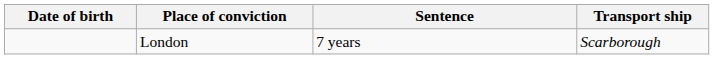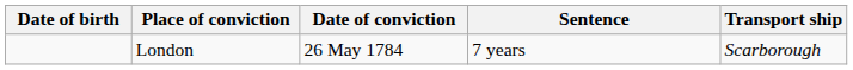+ column: Date of conviction | 26 May 1784
